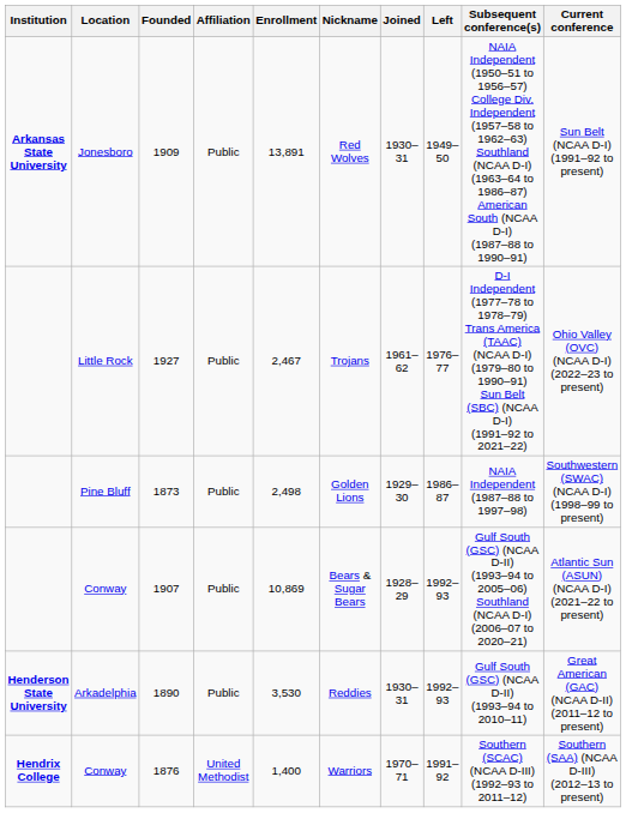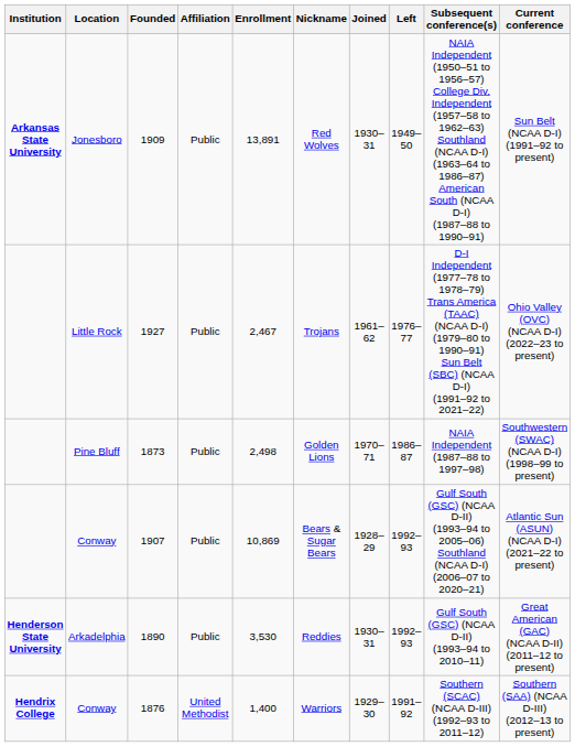1873 | Joined: 1929–30 -> 1970–71
1876 | Joined: 1970–71 -> 1929–30
